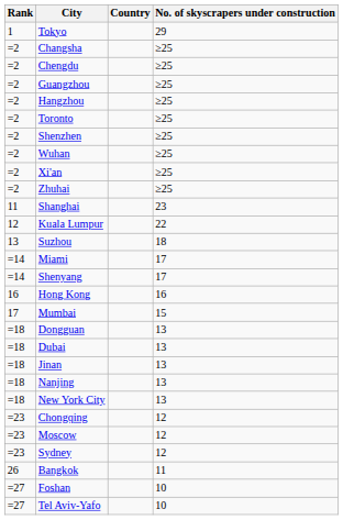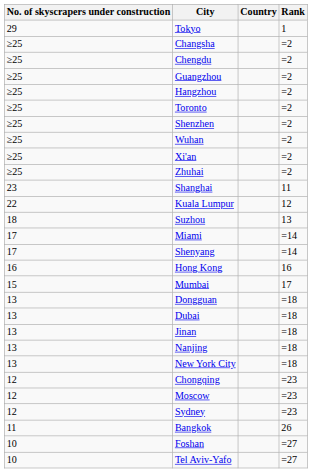columns swapped: Rank <-> No. of skyscrapers under construction
